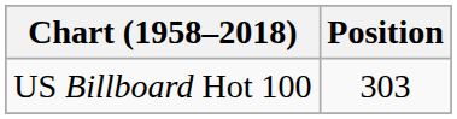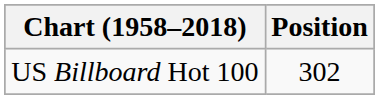US Billboard Hot 100 | Position: 303 -> 302
